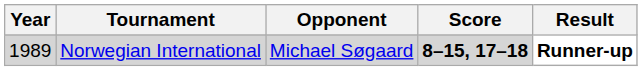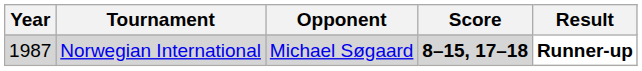Norwegian International | Year: 1989 -> 1987
